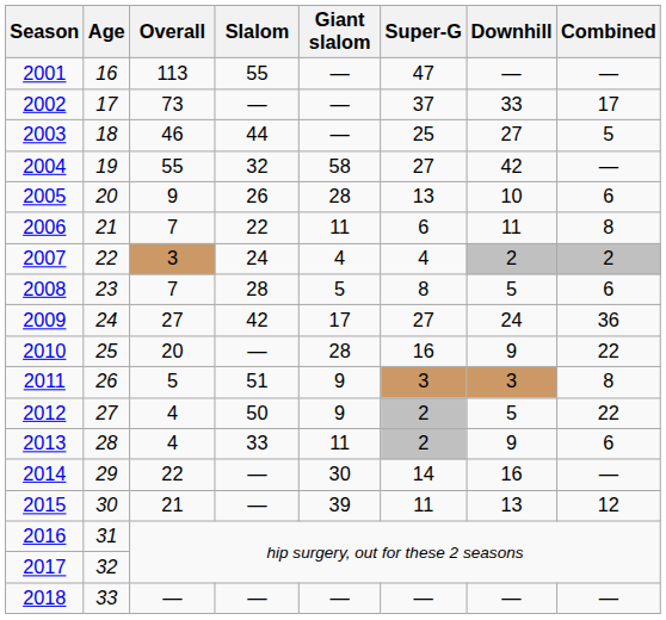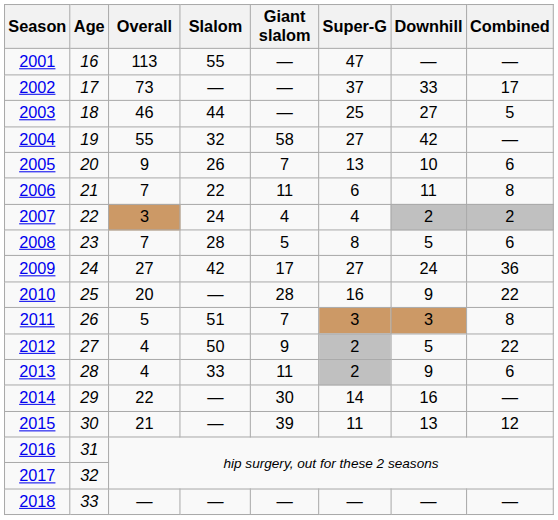2005 | Giant slalom: 28 -> 7
2011 | Giant slalom: 9 -> 7
